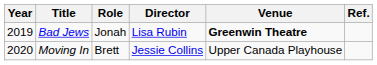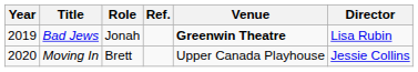columns swapped: Director <-> Ref.
